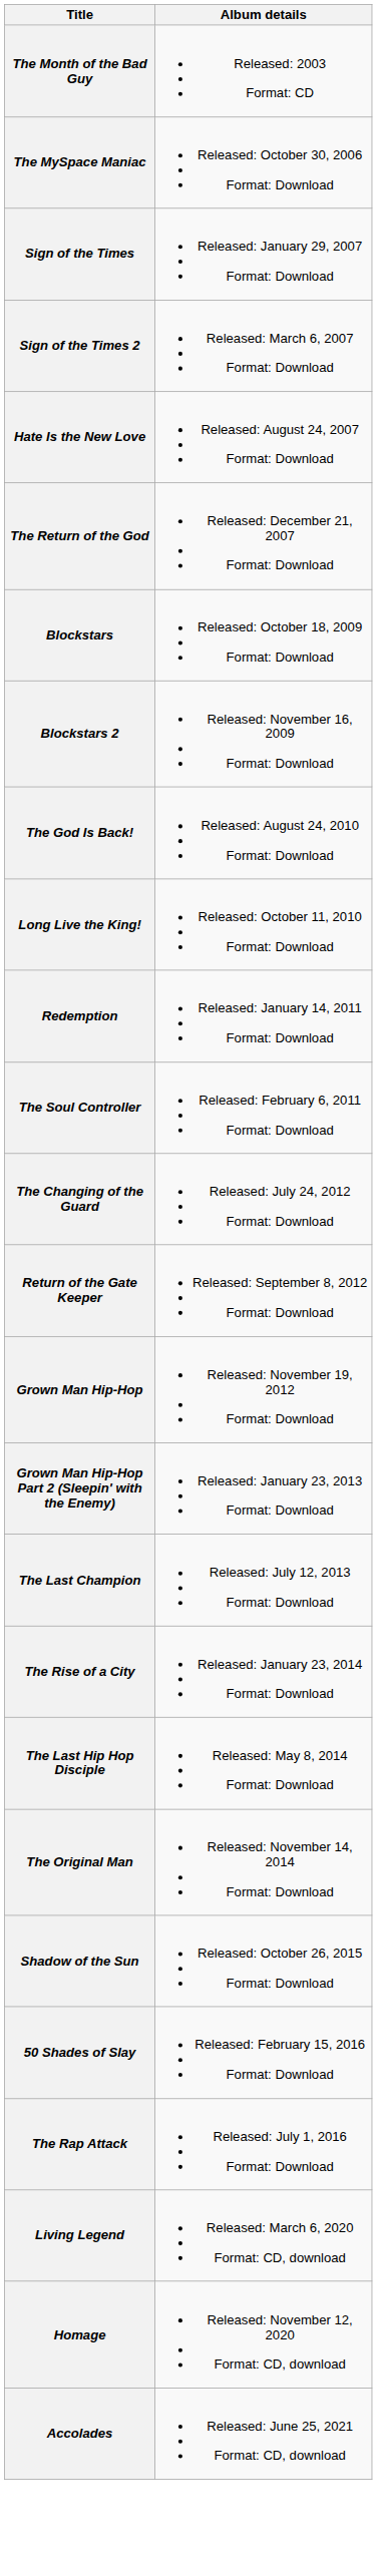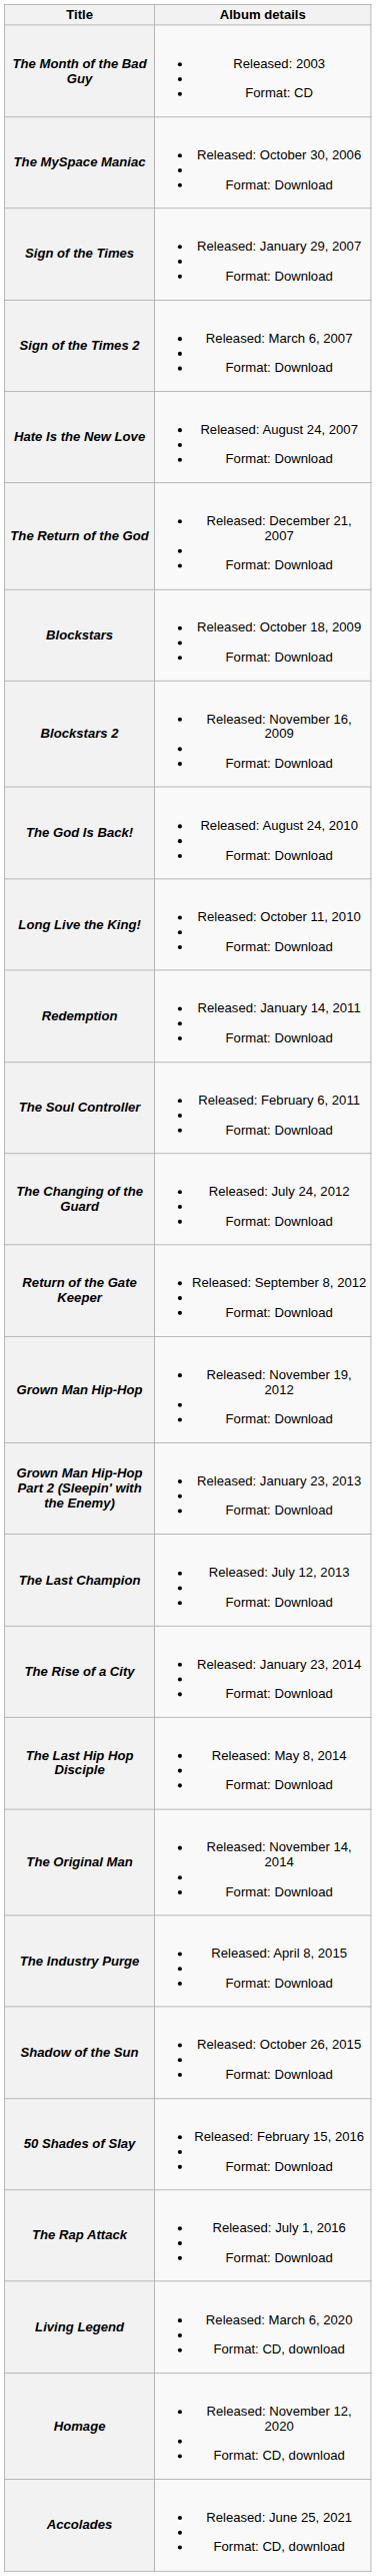+ row: The Industry Purge | Released: April 8, 2015 Format: Download
